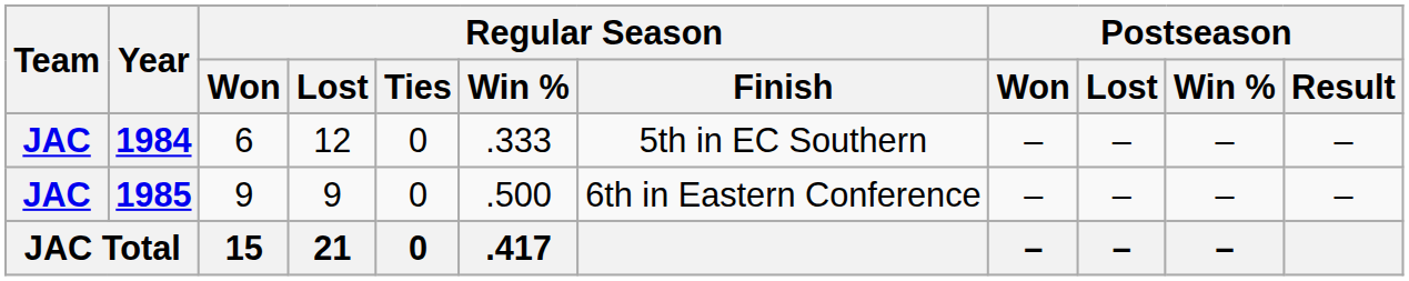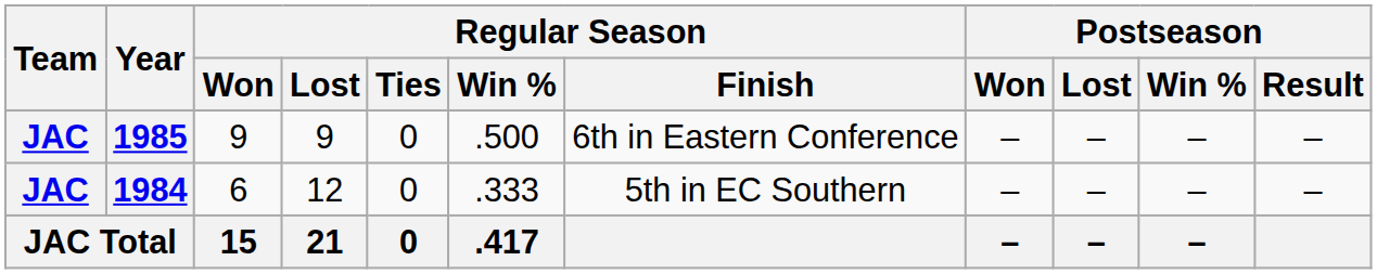rows swapped: 1984 <-> 1985
